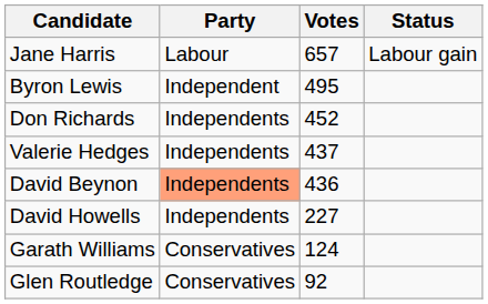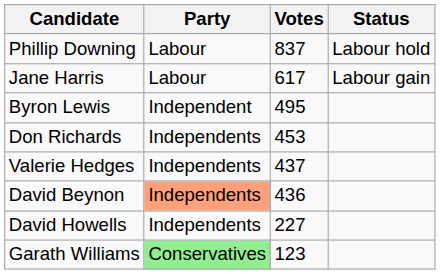+ row: Phillip Downing | Labour | 837 | Labour hold
Jane Harris | Votes: 657 -> 617
Don Richards | Votes: 452 -> 453
Garath Williams | Party: no background -> lightgreen background
Garath Williams | Votes: 124 -> 123
- row: Glen Routledge | Conservatives | 92
